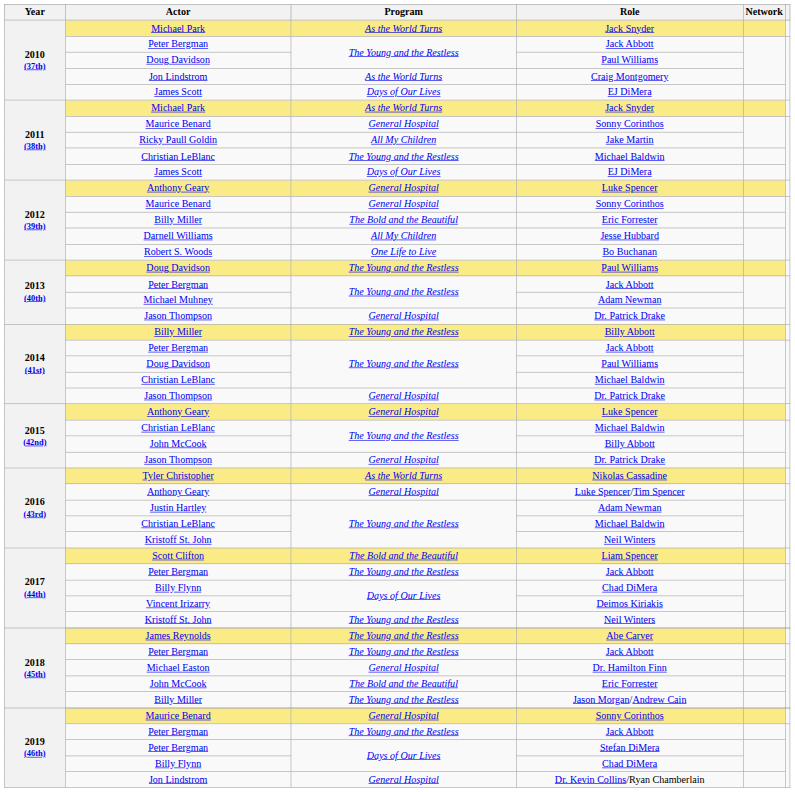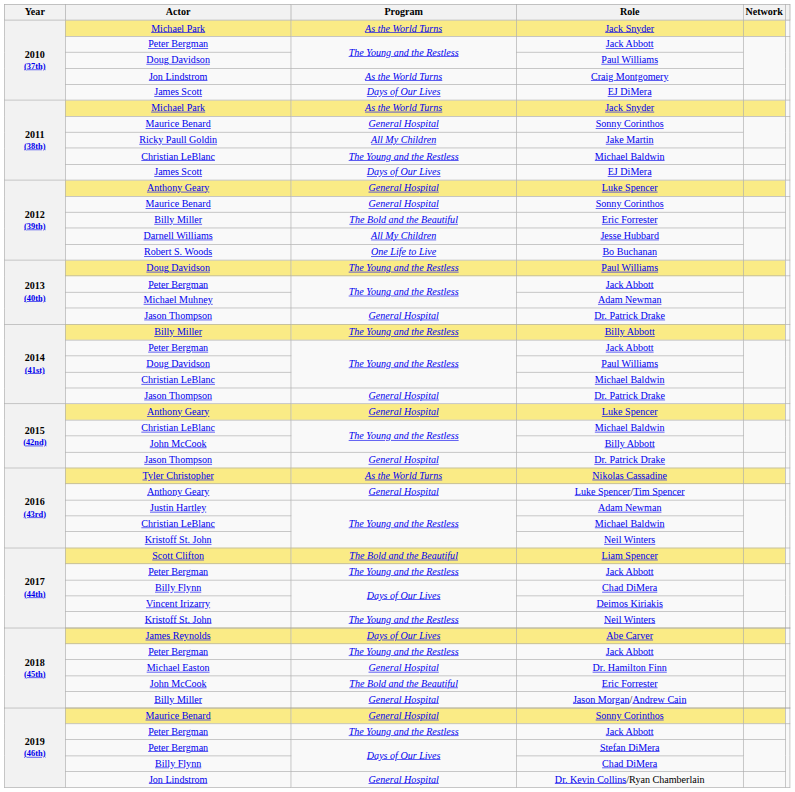Abe Carver | Program: The Young and the Restless -> Days of Our Lives
Jason Morgan/Andrew Cain | Program: The Young and the Restless -> General Hospital
